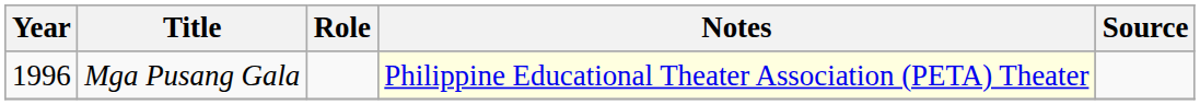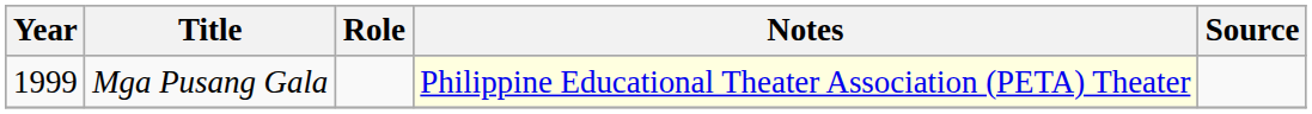Mga Pusang Gala | Year: 1996 -> 1999
